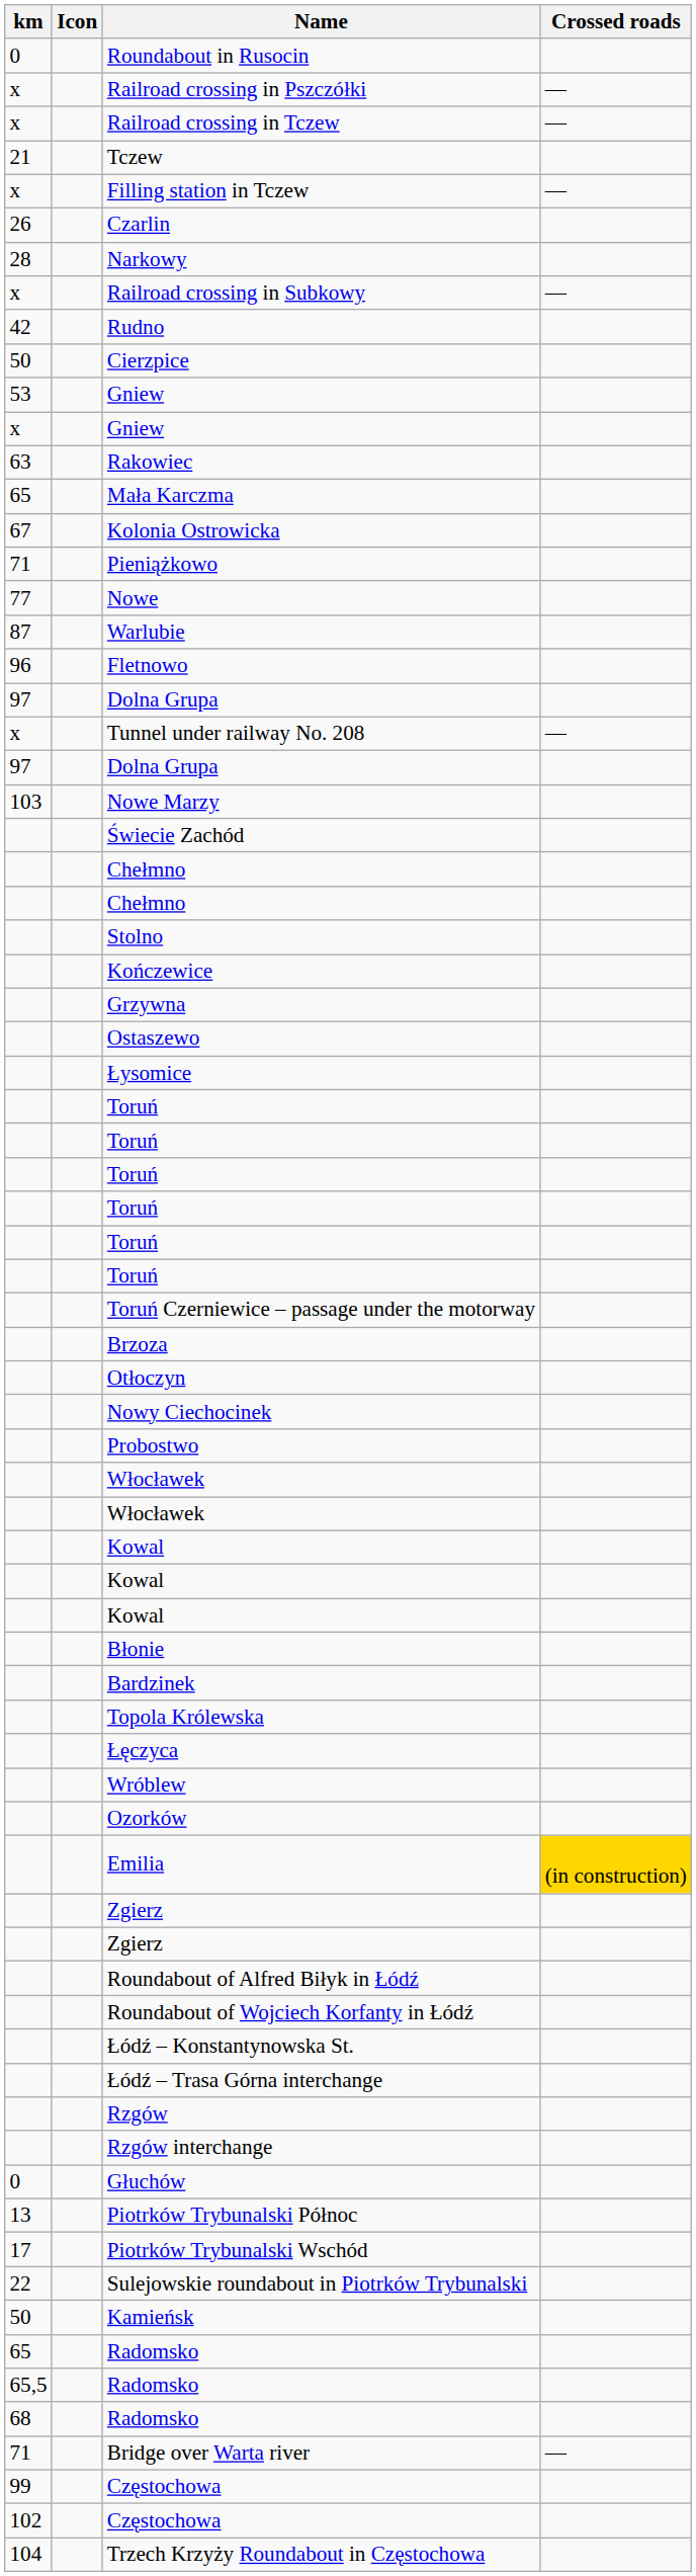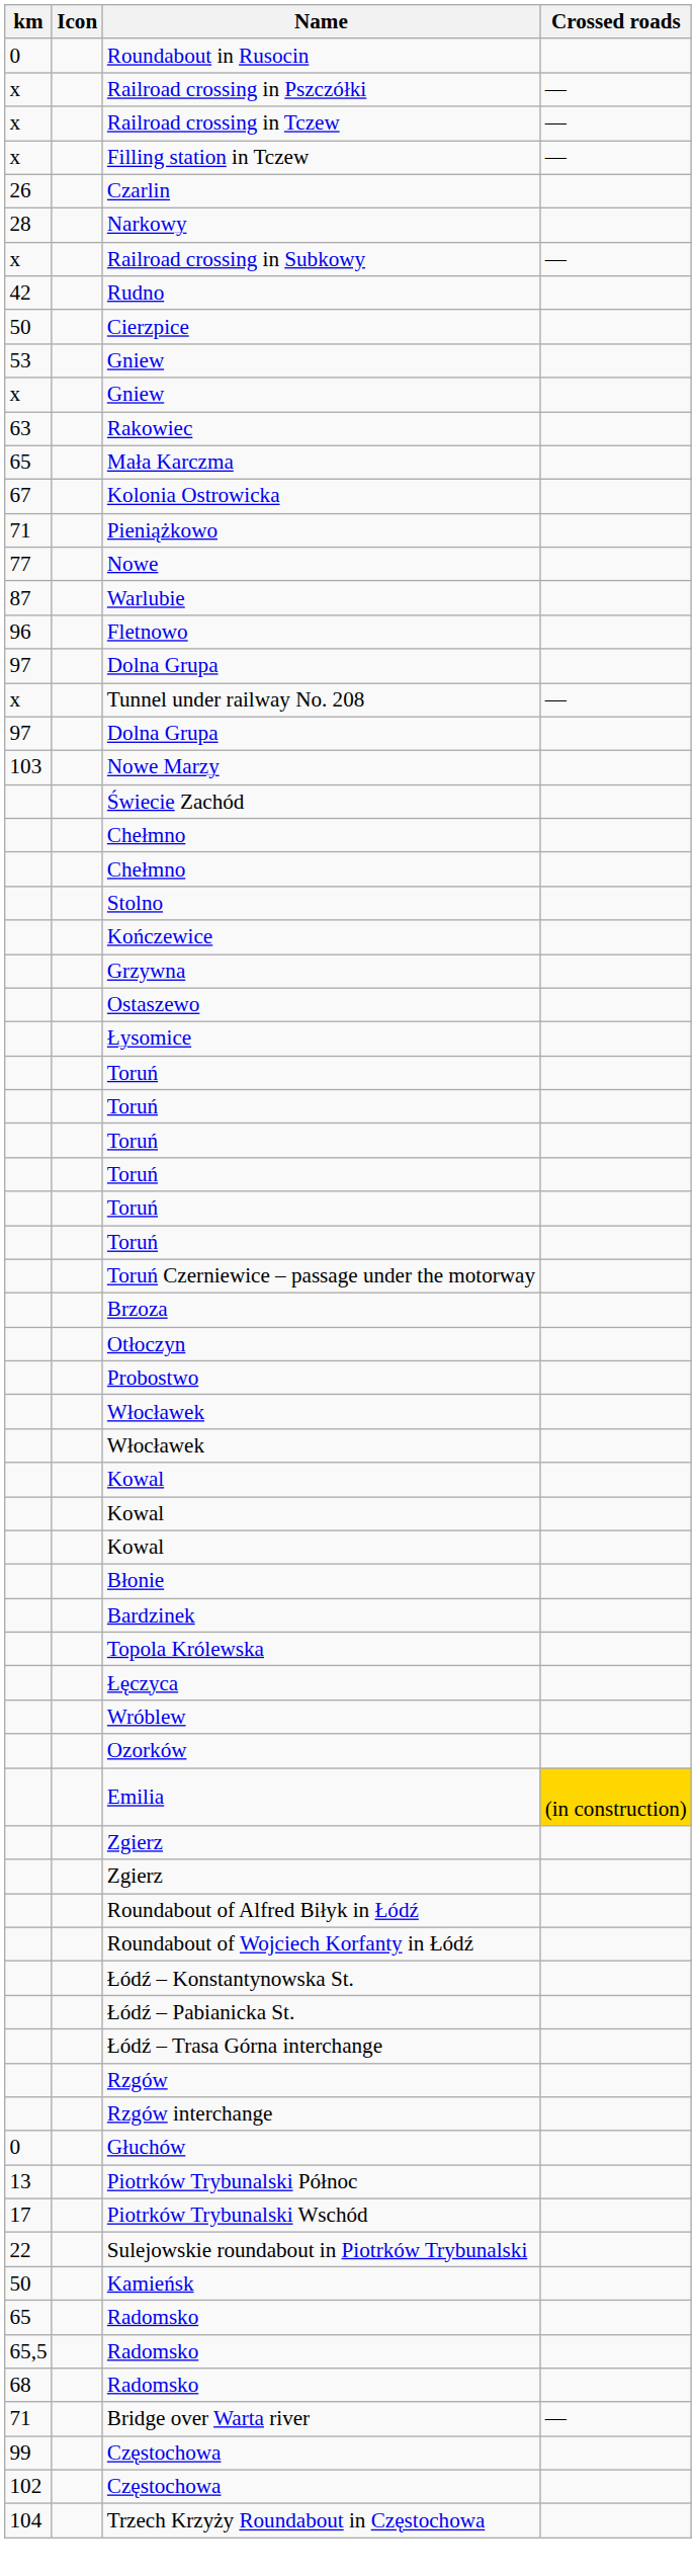- row: 21 | Tczew
- row: Nowy Ciechocinek
+ row: Łódź – Pabianicka St.
